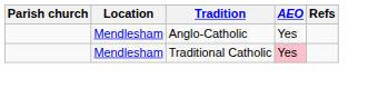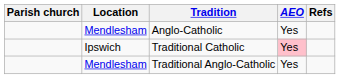Traditional Catholic | Location: Mendlesham -> Ipswich
+ row: Mendlesham | Traditional Anglo-Catholic | Yes
